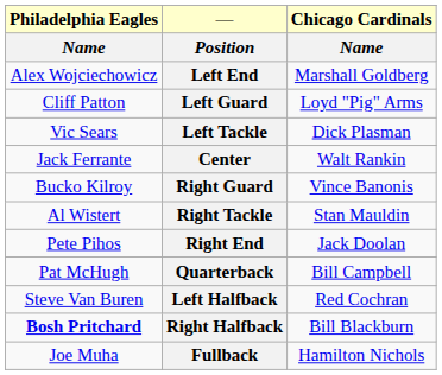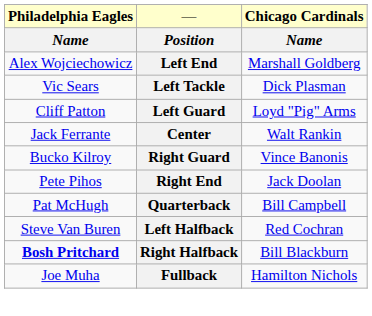rows swapped: Left Tackle <-> Left Guard
- row: Al Wistert | Right Tackle | Stan Mauldin
